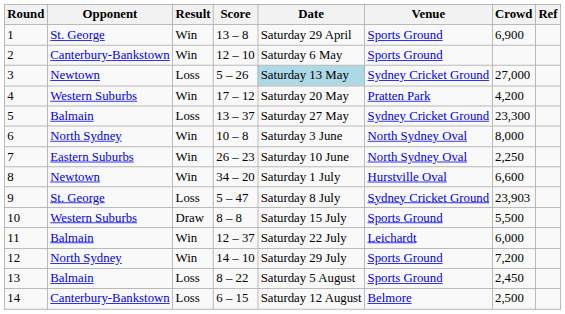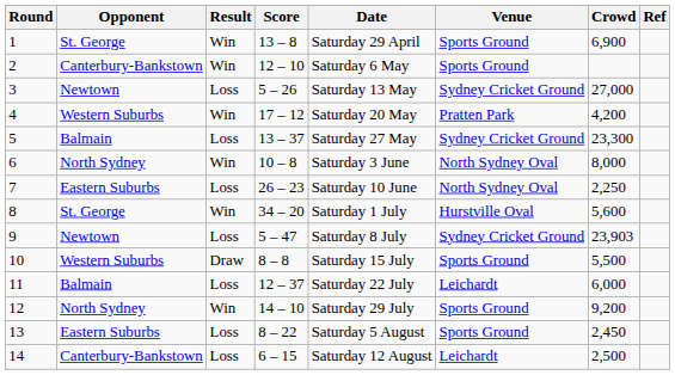3 | Date: lightblue background -> no background
7 | Result: Win -> Loss
8 | Opponent: Newtown -> St. George
8 | Crowd: 6,600 -> 5,600
9 | Opponent: St. George -> Newtown
11 | Result: Win -> Loss
12 | Crowd: 7,200 -> 9,200
13 | Opponent: Balmain -> Eastern Suburbs
14 | Venue: Belmore -> Leichardt
